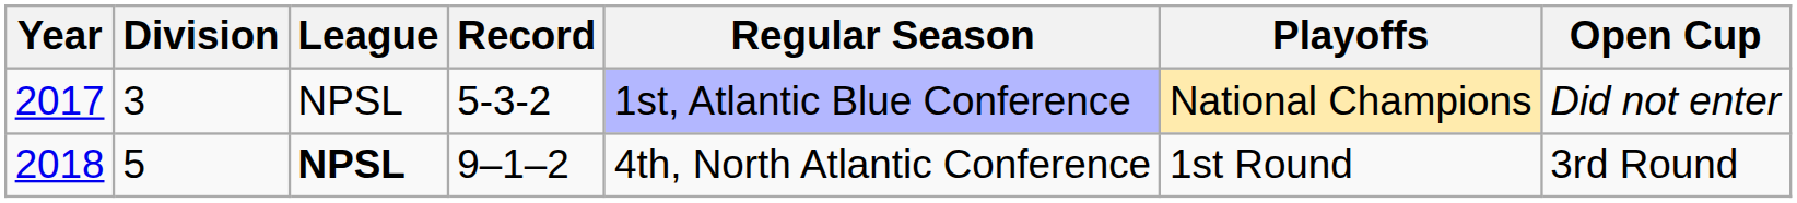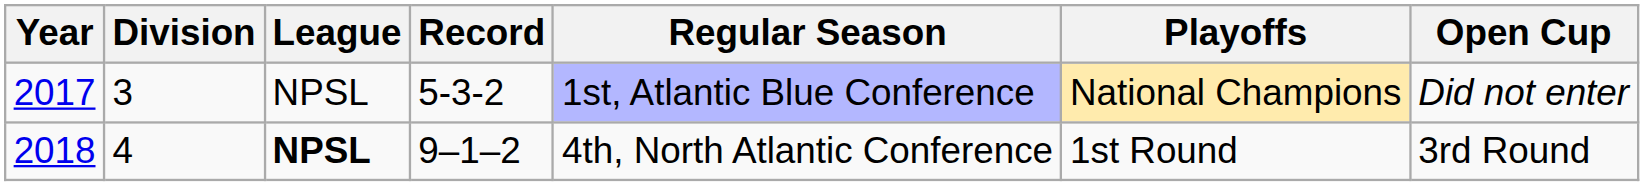2018 | Division: 5 -> 4
